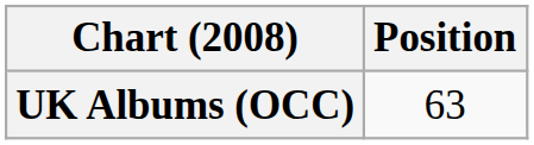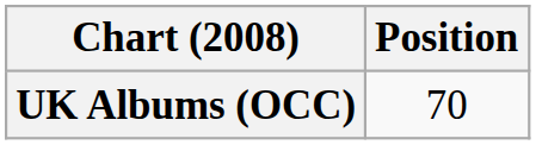UK Albums (OCC) | Position: 63 -> 70
